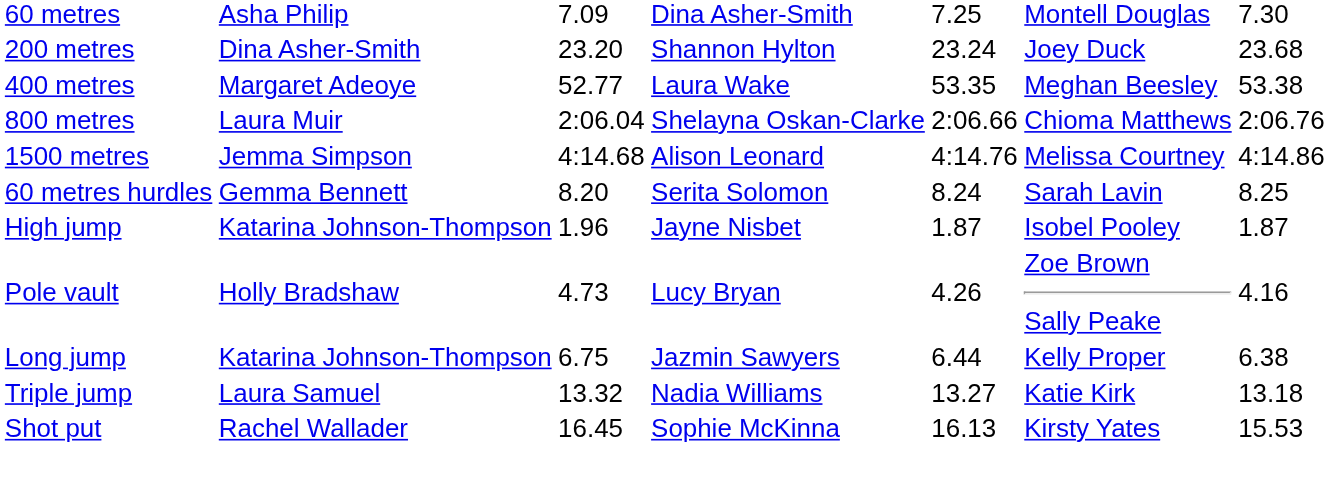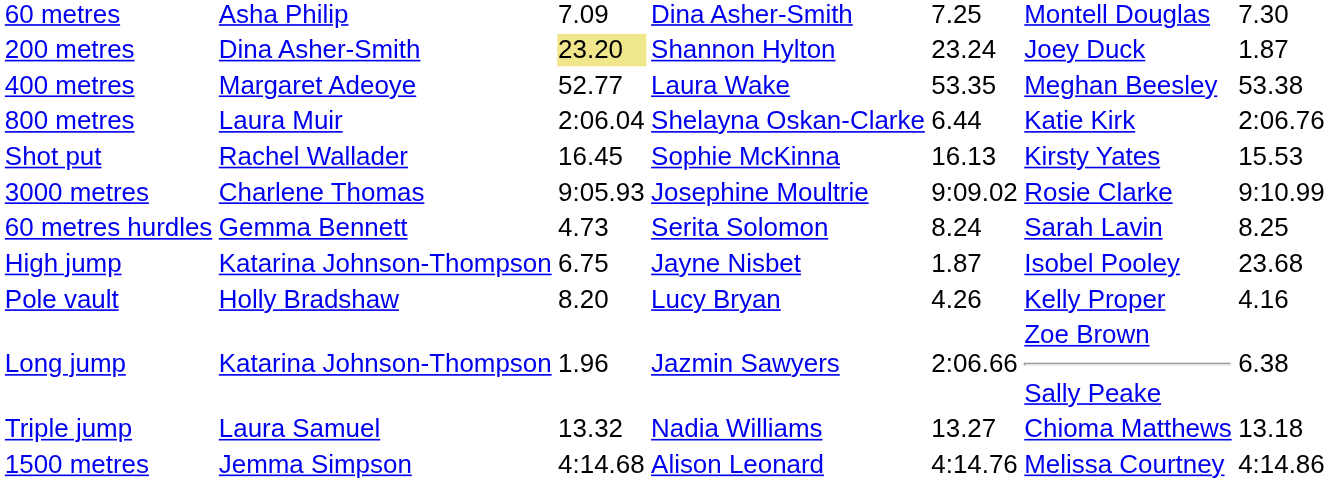200 metres | column 3: no background -> khaki background
200 metres | column 7: 23.68 -> 1.87
800 metres | column 5: 2:06.66 -> 6.44
800 metres | column 6: Chioma Matthews -> Katie Kirk
rows swapped: 1500 metres <-> Shot put
+ row: 3000 metres | Charlene Thomas | 9:05.93 | Josephine Moultrie | 9:09.02 | Rosie Clarke | 9:10.99
60 metres hurdles | column 3: 8.20 -> 4.73
High jump | column 3: 1.96 -> 6.75
High jump | column 7: 1.87 -> 23.68
Pole vault | column 3: 4.73 -> 8.20
Pole vault | column 6: Zoe Brown Sally Peake -> Kelly Proper
Long jump | column 3: 6.75 -> 1.96
Long jump | column 5: 6.44 -> 2:06.66
Long jump | column 6: Kelly Proper -> Zoe Brown Sally Peake
Triple jump | column 6: Katie Kirk -> Chioma Matthews
